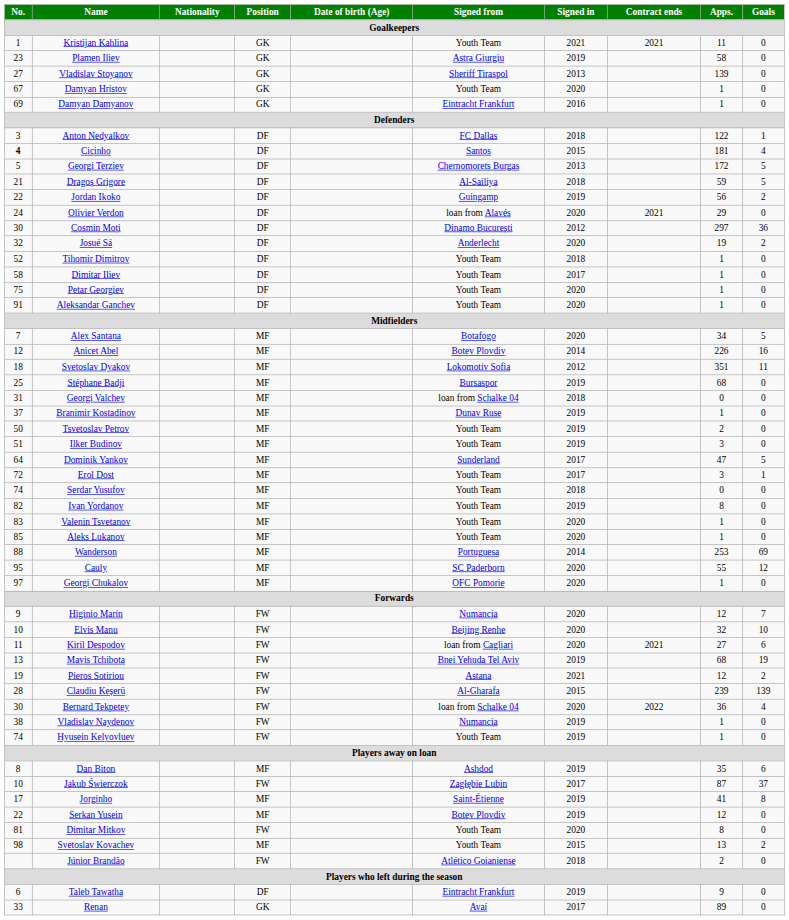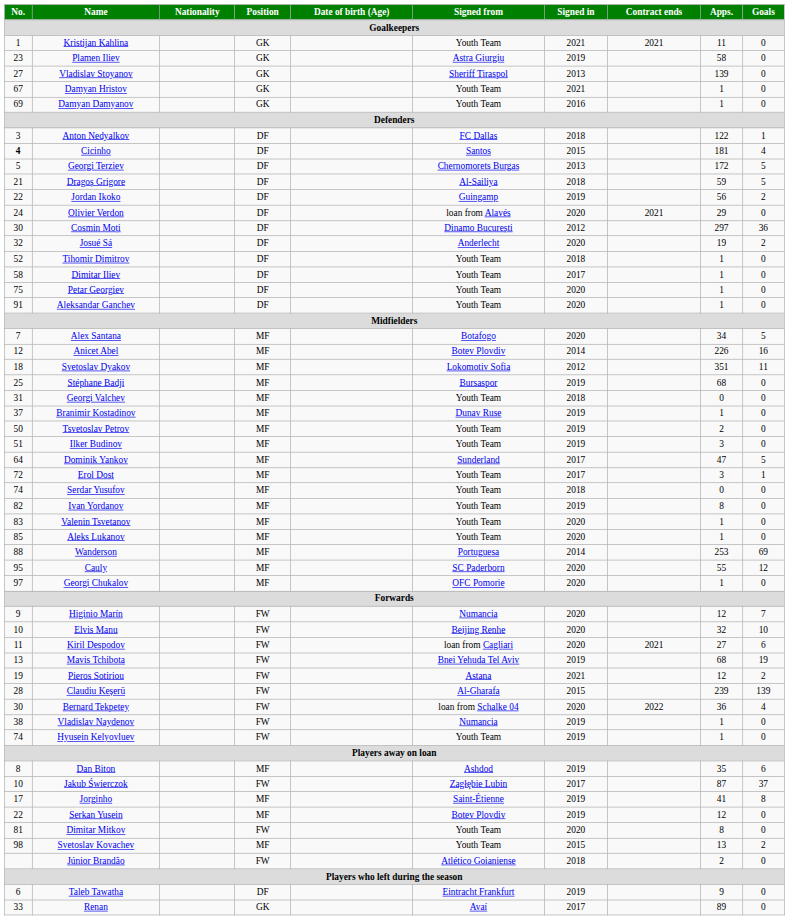Damyan Hristov | Signed in: 2020 -> 2021
Damyan Damyanov | Signed from: Eintracht Frankfurt -> Youth Team
Georgi Valchev | Signed from: loan from Schalke 04 -> Youth Team
